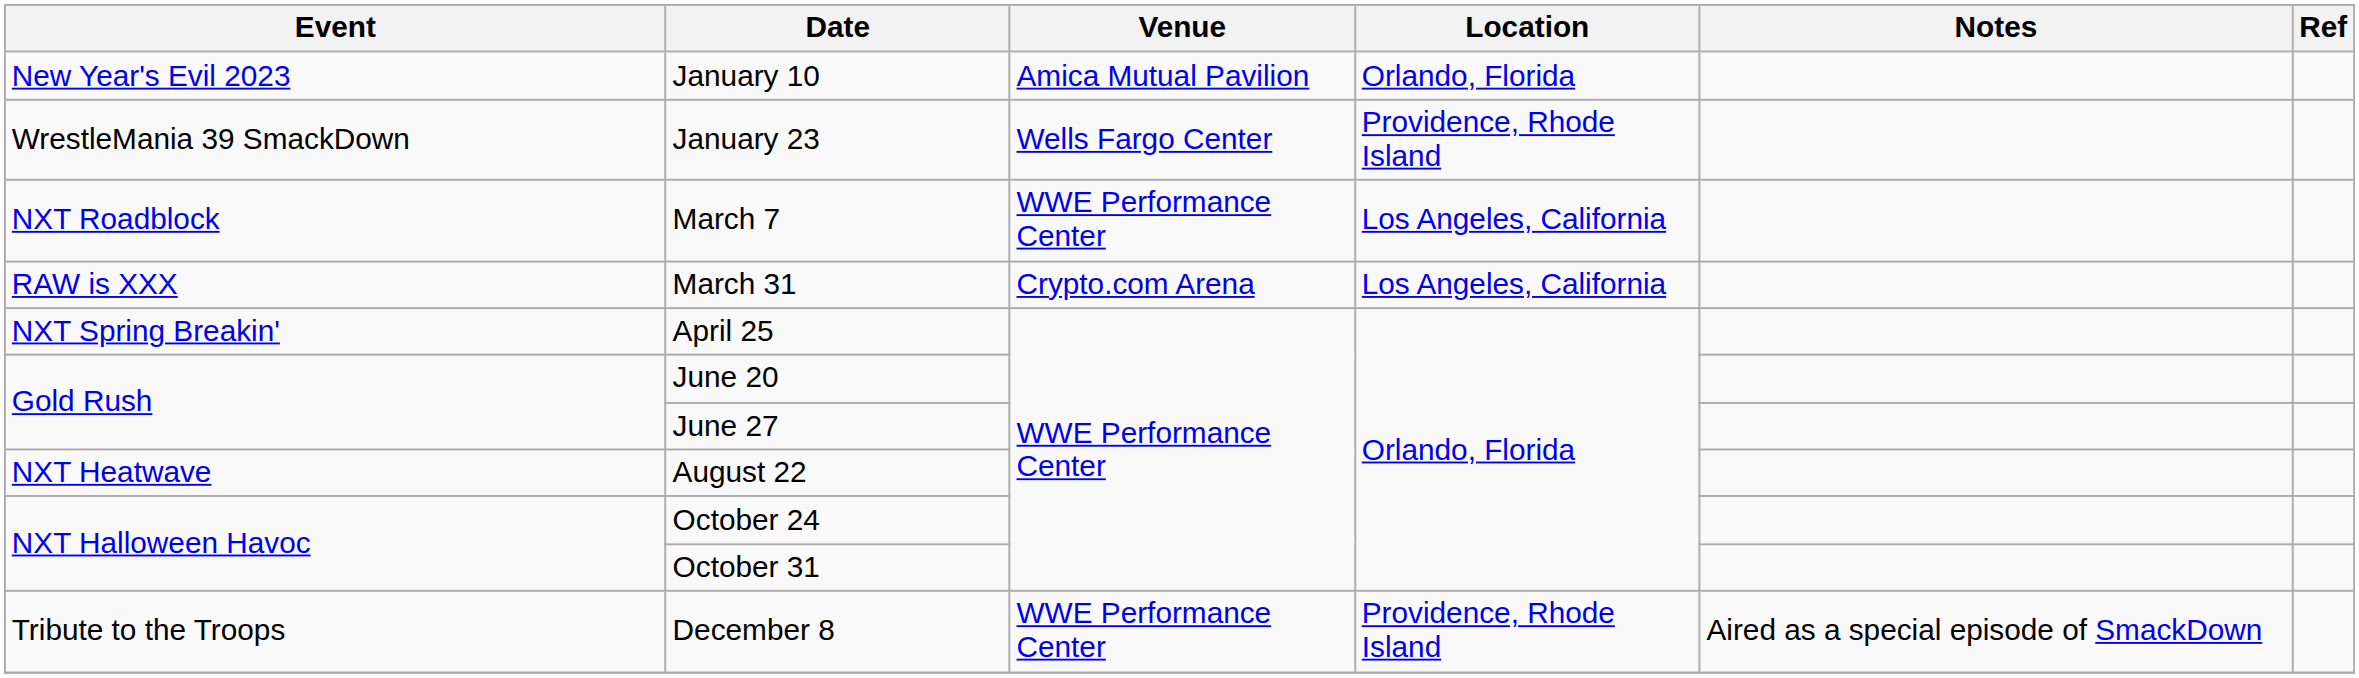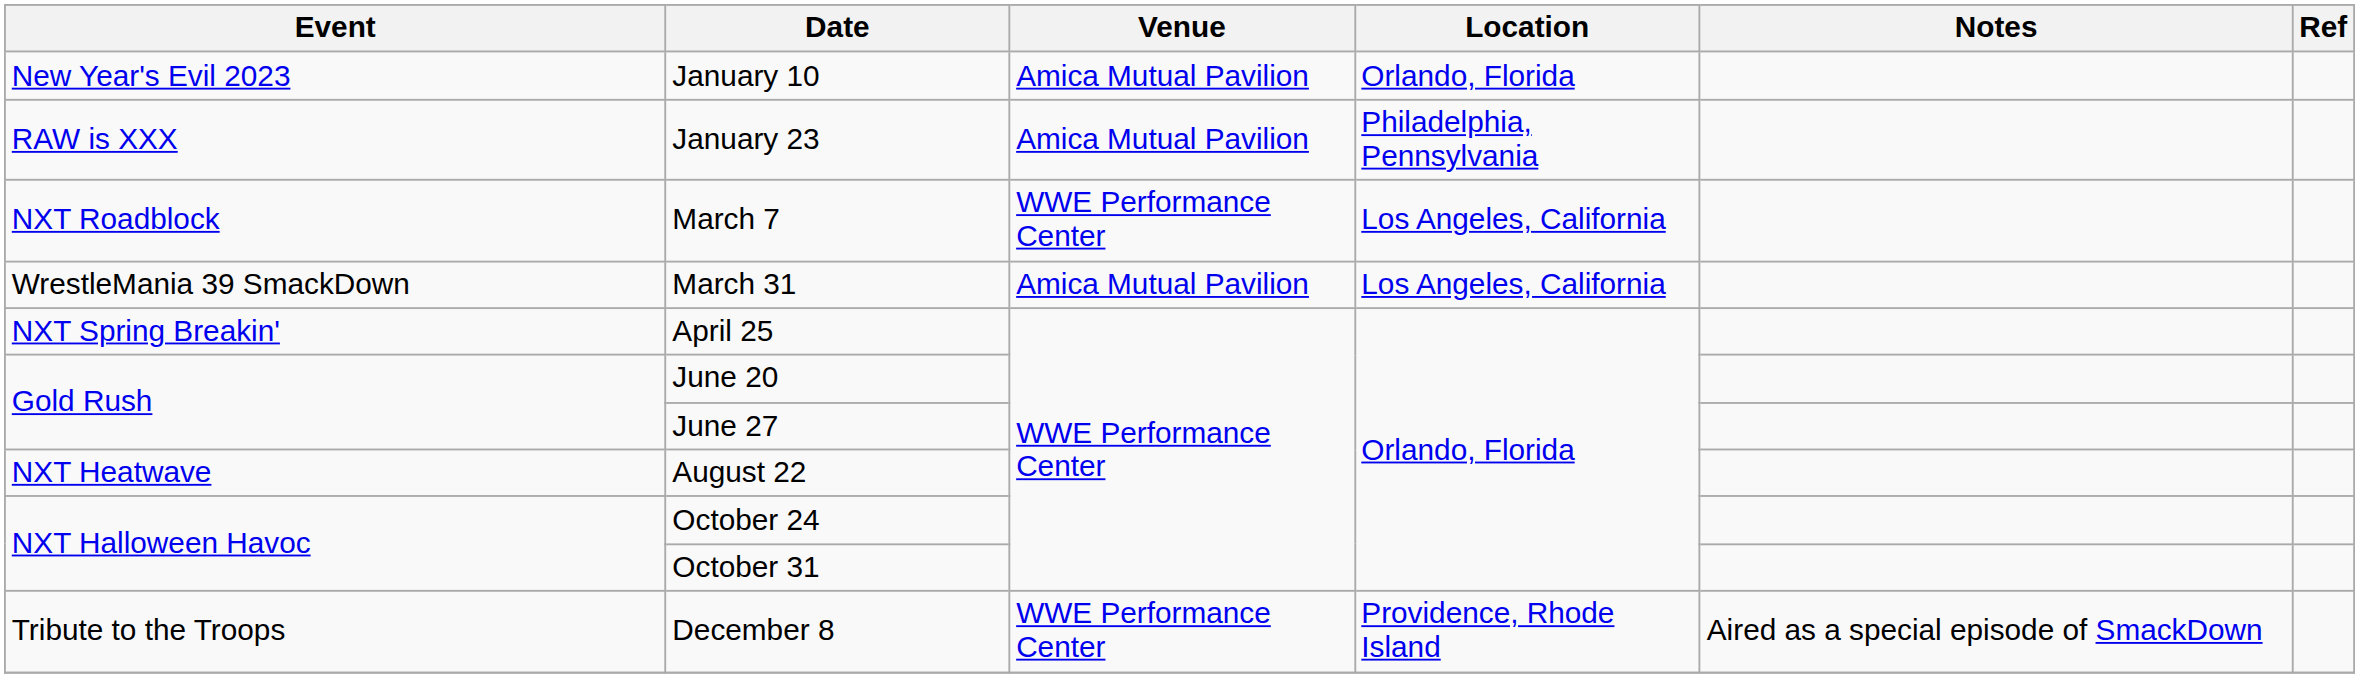January 23 | Event: WrestleMania 39 SmackDown -> RAW is XXX
January 23 | Venue: Wells Fargo Center -> Amica Mutual Pavilion
January 23 | Location: Providence, Rhode Island -> Philadelphia, Pennsylvania
March 31 | Event: RAW is XXX -> WrestleMania 39 SmackDown
March 31 | Venue: Crypto.com Arena -> Amica Mutual Pavilion
